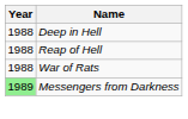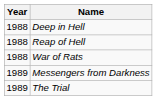Messengers from Darkness | Year: lightgreen background -> no background
+ row: 1989 | The Trial
